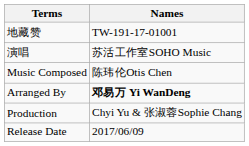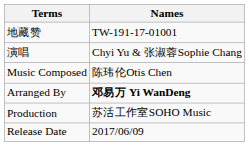演唱 | Names: 苏活工作室SOHO Music -> Chyi Yu & 张淑蓉Sophie Chang
Production | Names: Chyi Yu & 张淑蓉Sophie Chang -> 苏活工作室SOHO Music
